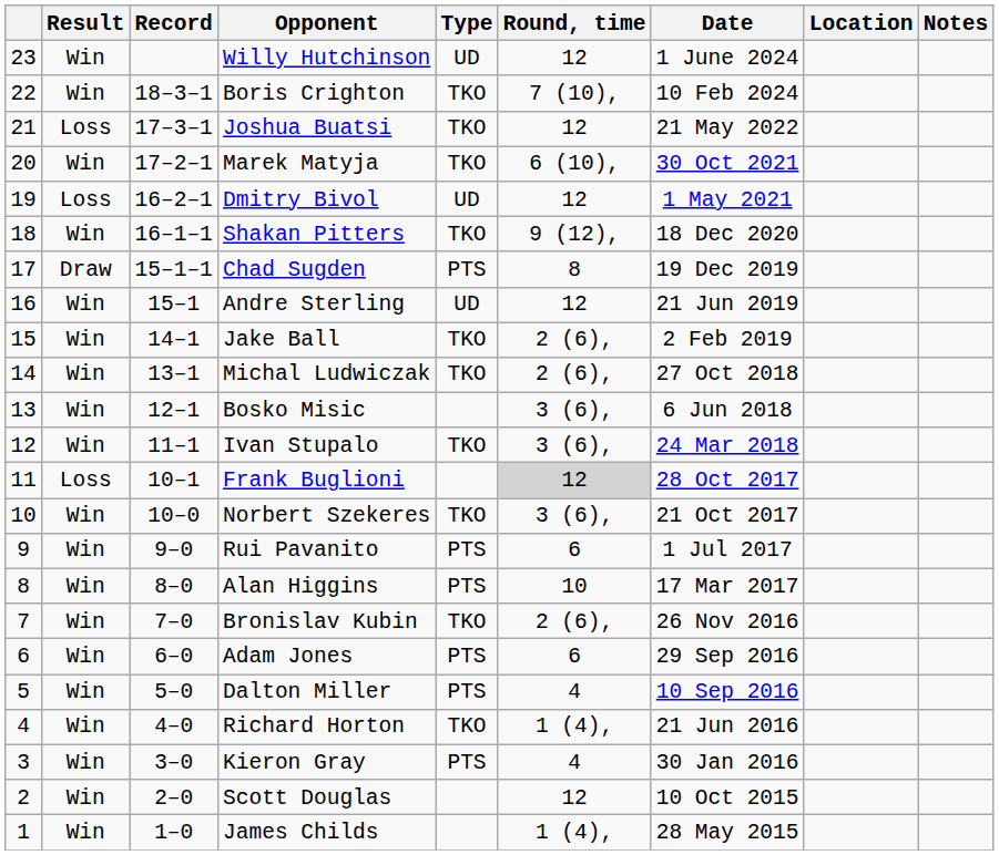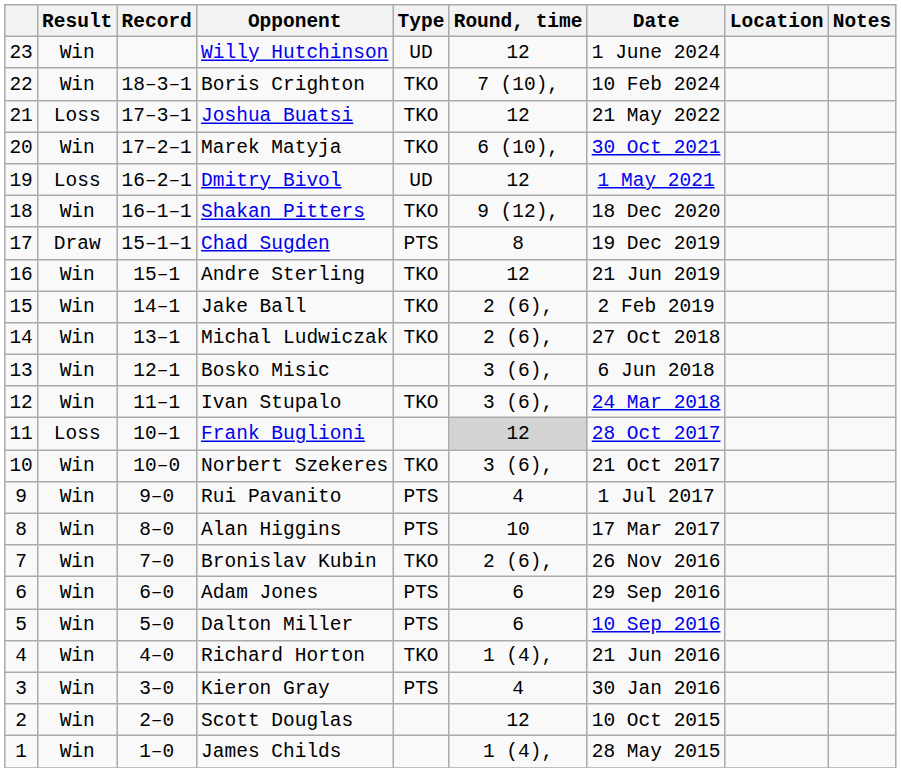Andre Sterling | Type: UD -> TKO
Rui Pavanito | Round, time: 6 -> 4
Dalton Miller | Round, time: 4 -> 6
